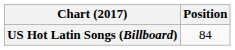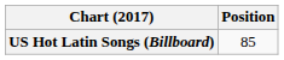US Hot Latin Songs (Billboard) | Position: 84 -> 85
